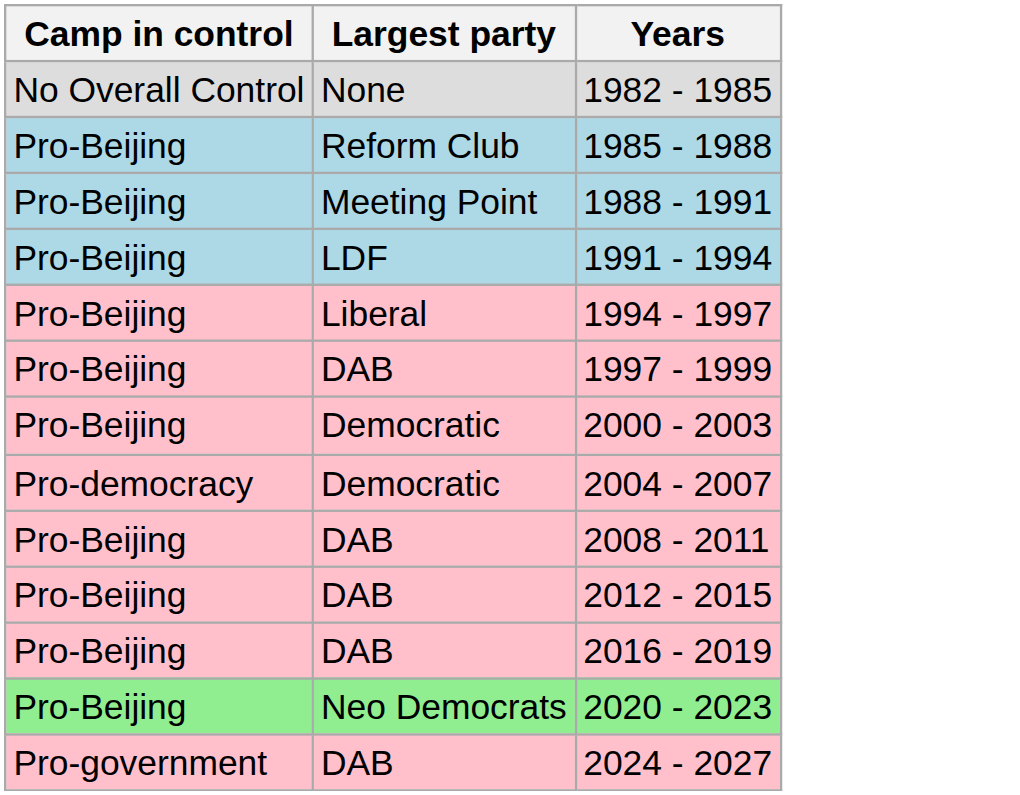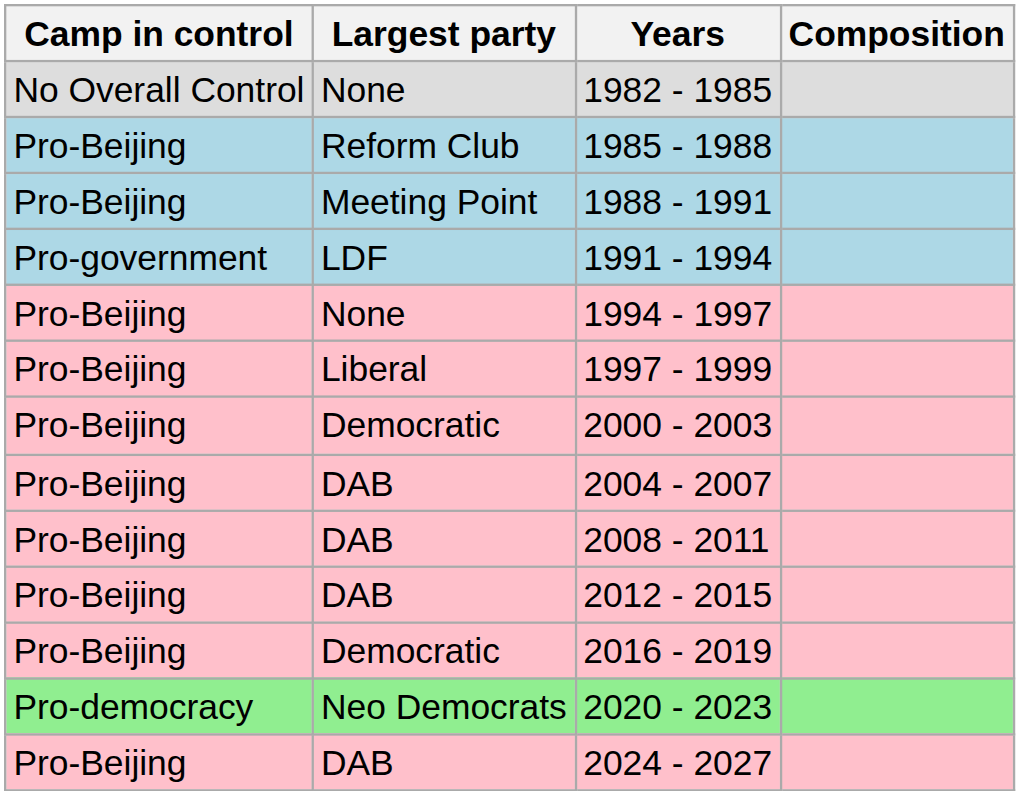+ column: Composition
1991 - 1994 | Camp in control: Pro-Beijing -> Pro-government
1994 - 1997 | Largest party: Liberal -> None
1997 - 1999 | Largest party: DAB -> Liberal
2004 - 2007 | Camp in control: Pro-democracy -> Pro-Beijing
2004 - 2007 | Largest party: Democratic -> DAB
2016 - 2019 | Largest party: DAB -> Democratic
2020 - 2023 | Camp in control: Pro-Beijing -> Pro-democracy
2024 - 2027 | Camp in control: Pro-government -> Pro-Beijing
